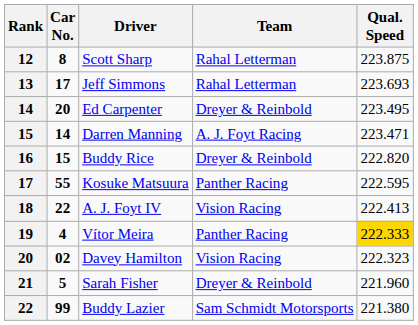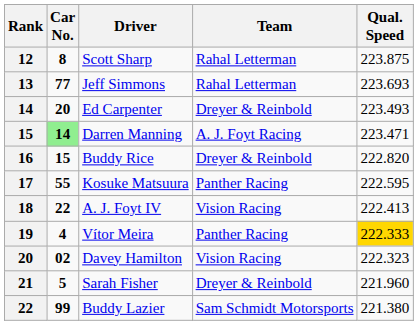Jeff Simmons | Car No.: 17 -> 77
Ed Carpenter | Qual. Speed: 223.495 -> 223.493
Darren Manning | Car No.: no background -> lightgreen background
